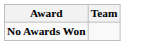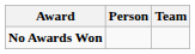+ column: Person
